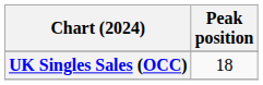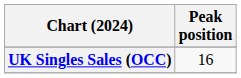UK Singles Sales (OCC) | Peak position: 18 -> 16
